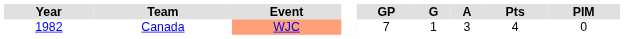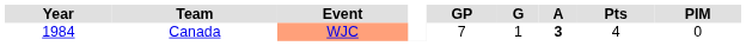Canada | Year: 1982 -> 1984
Canada | A: normal -> bold
